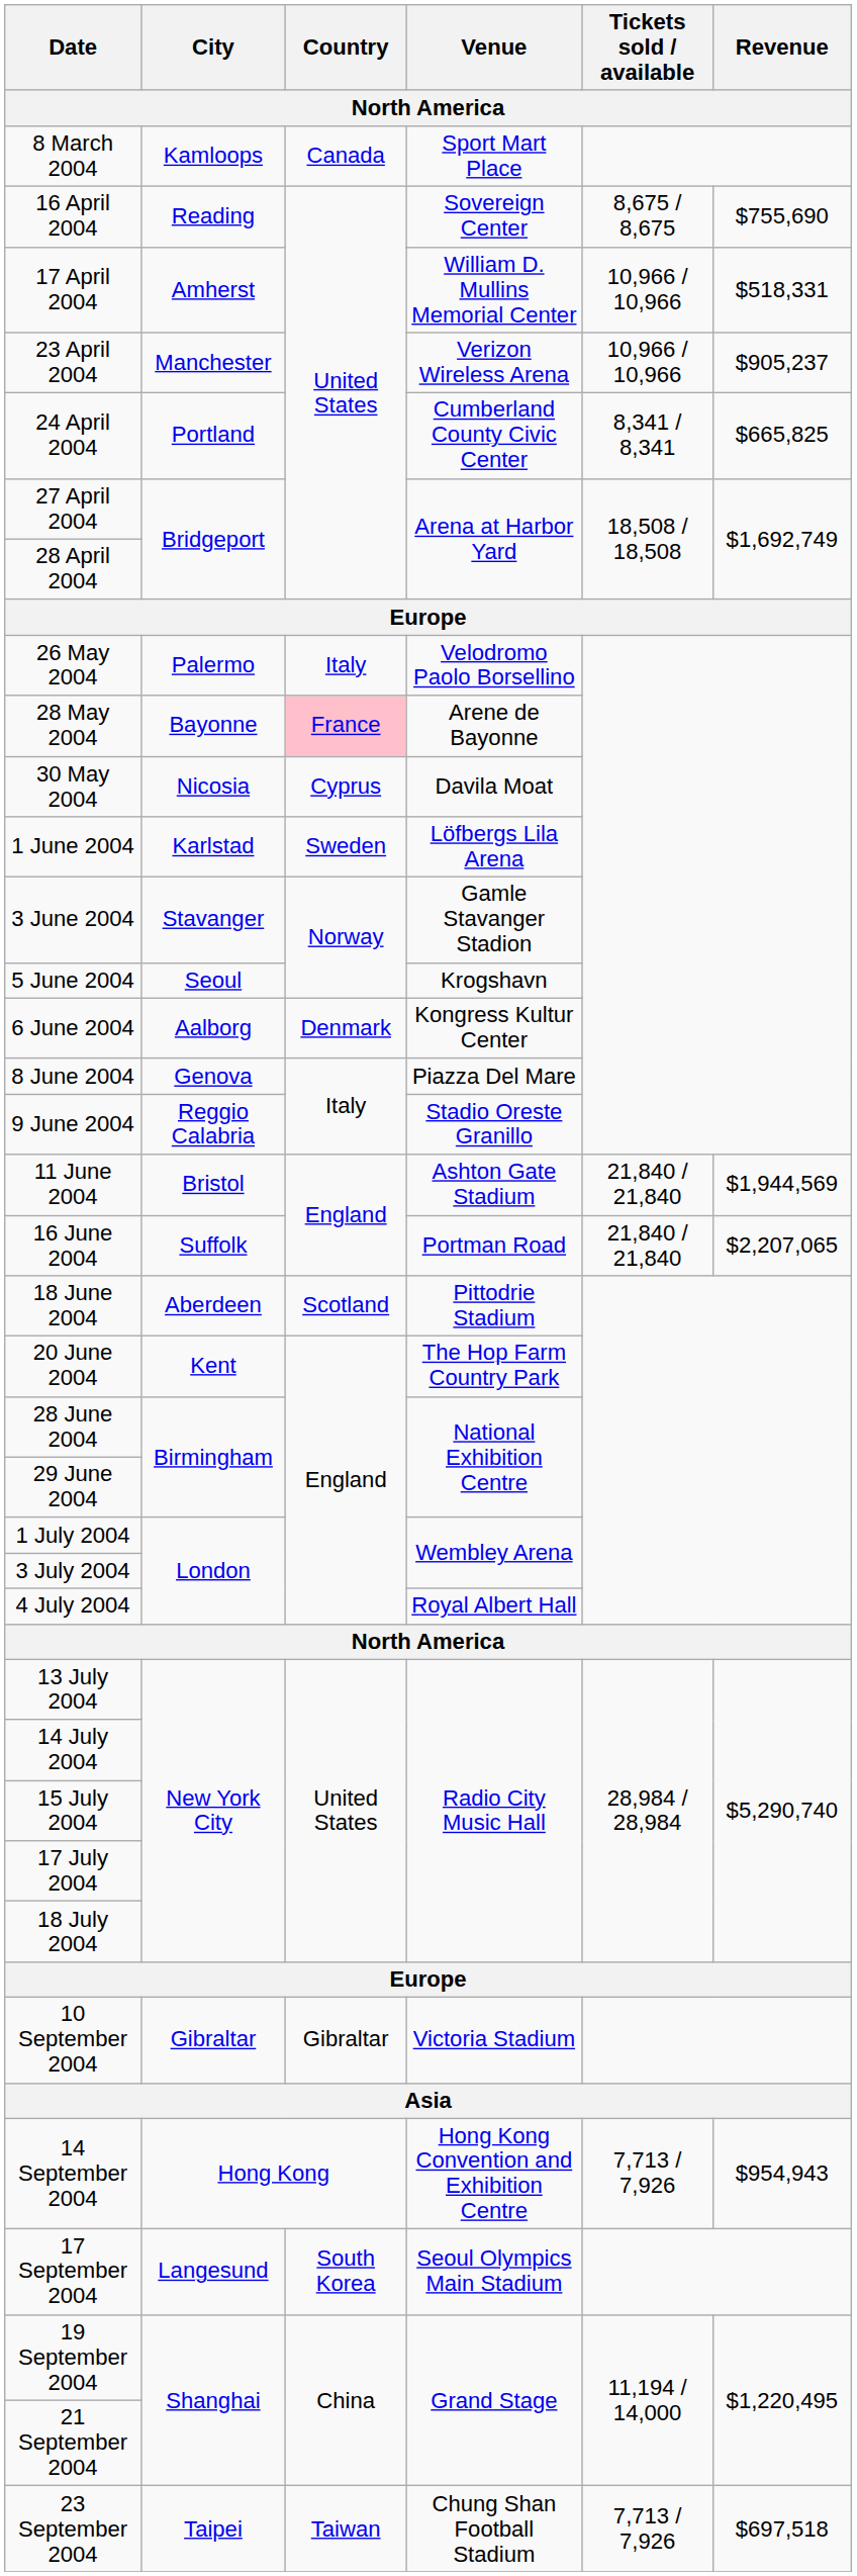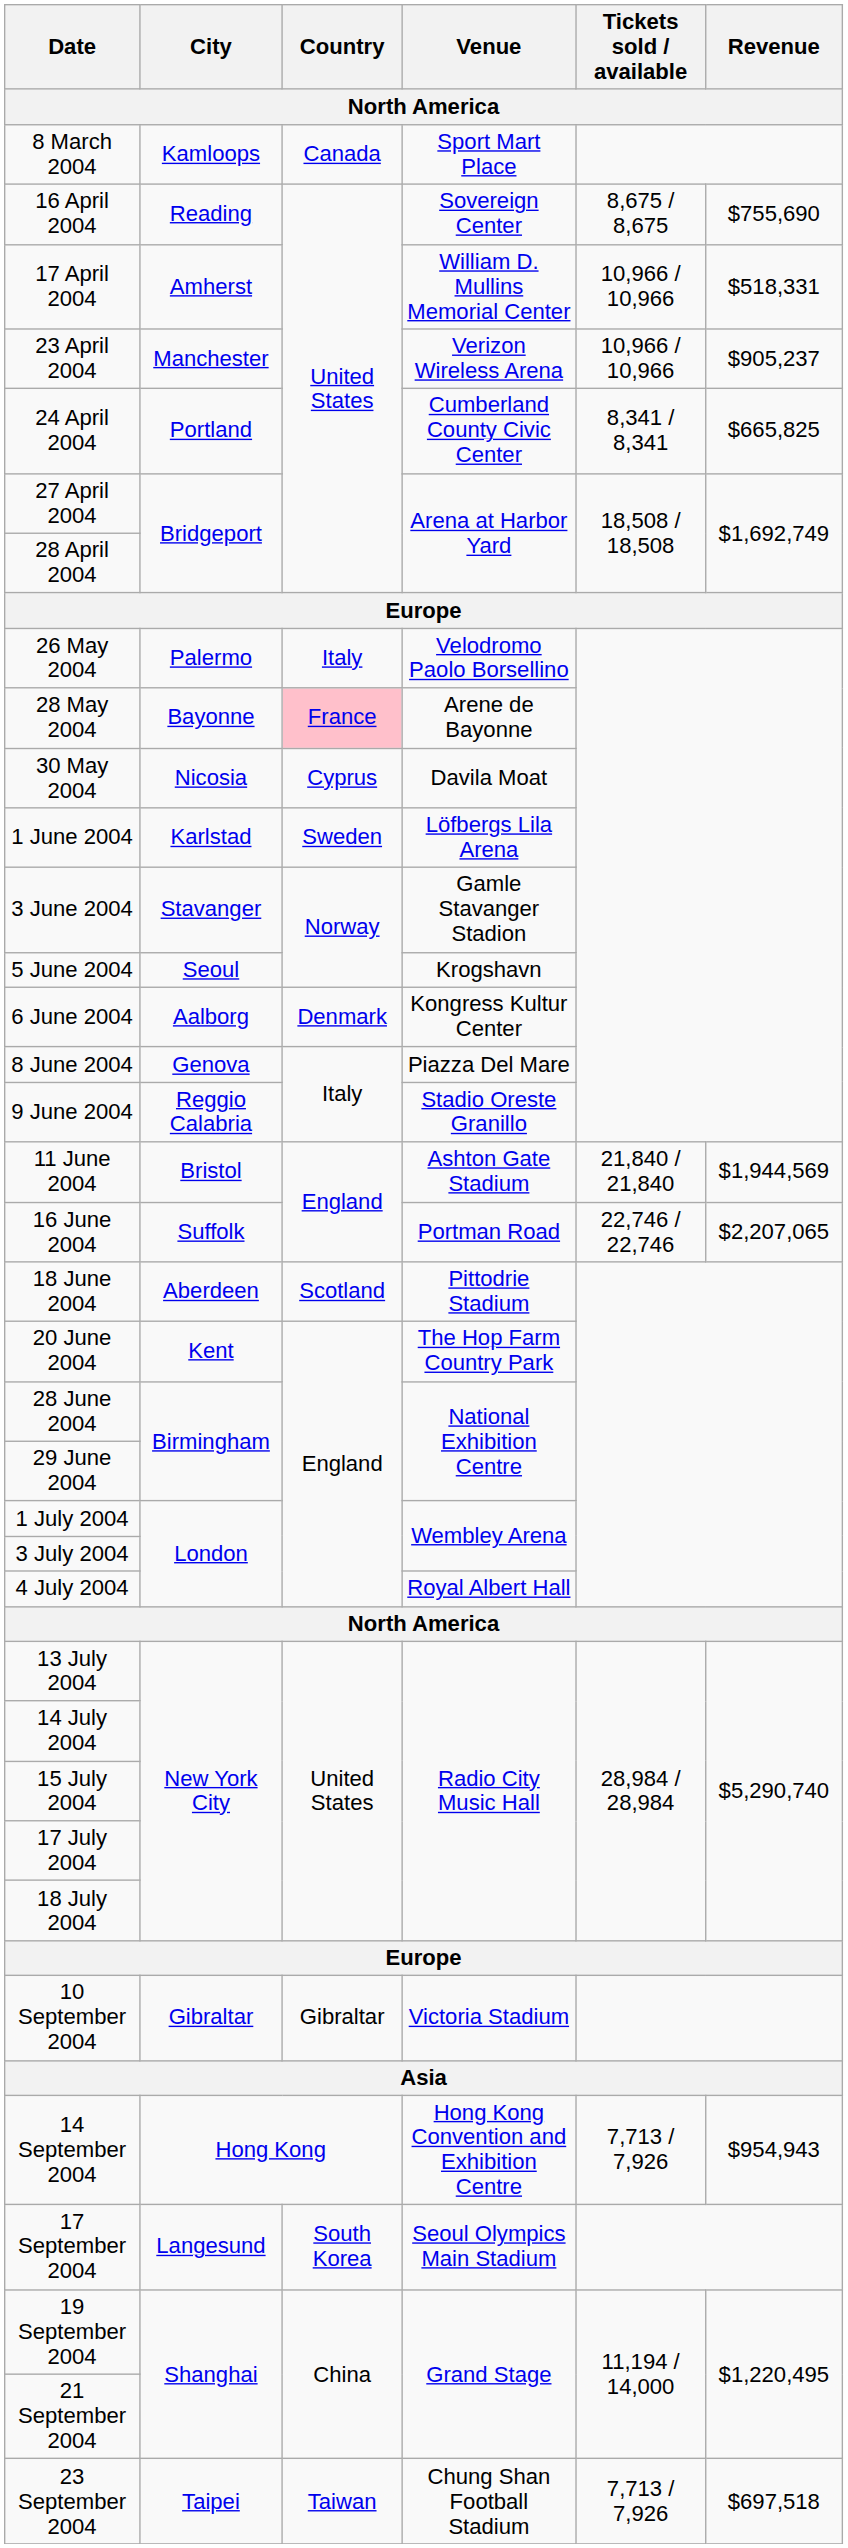16 June 2004 | Tickets sold / available: 21,840 / 21,840 -> 22,746 / 22,746
